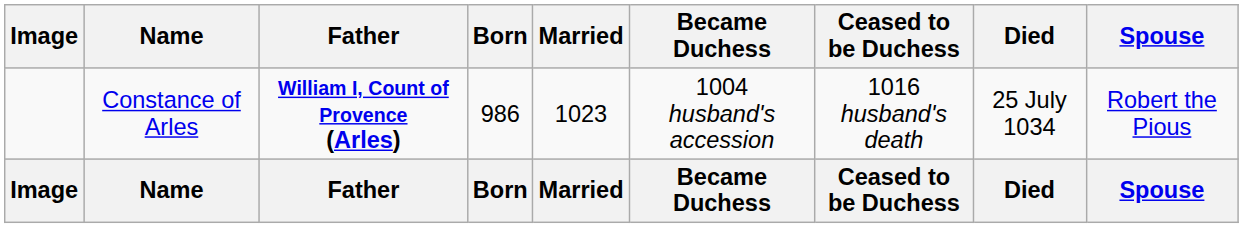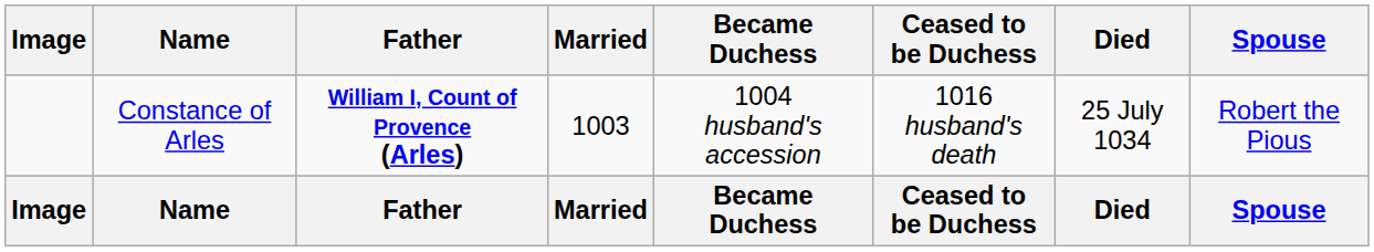- column: Born | 986 | Born
Constance of Arles | Married: 1023 -> 1003
